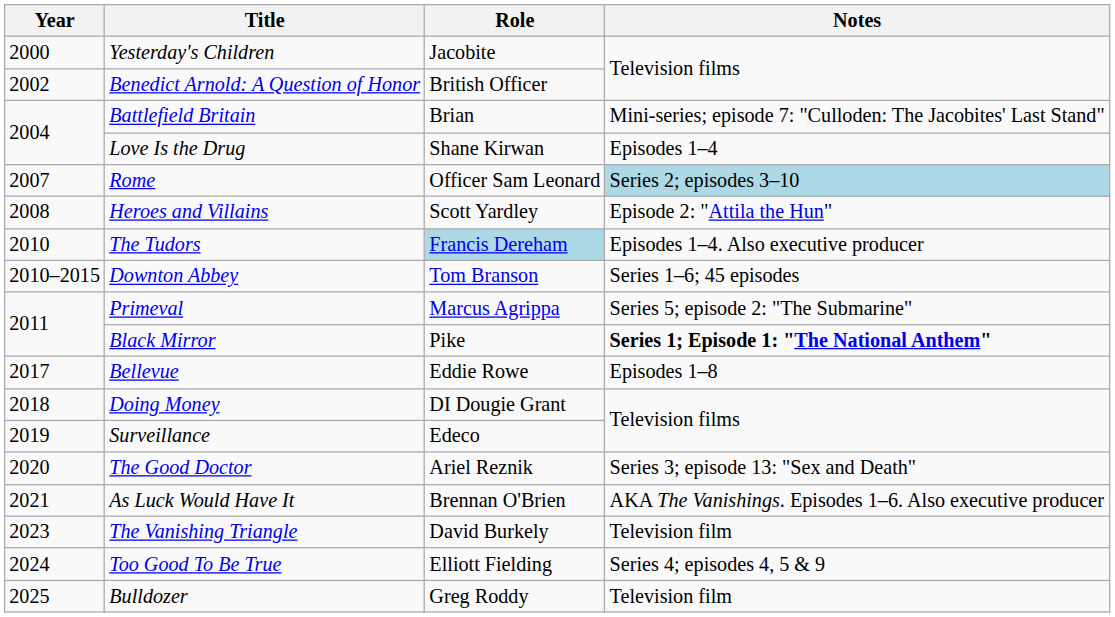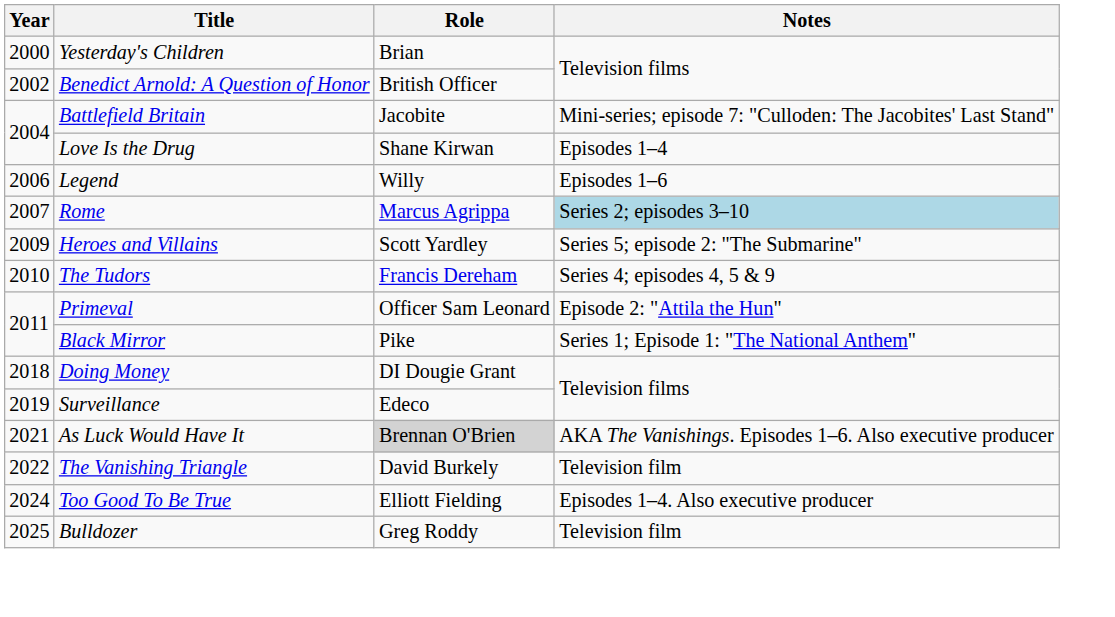Yesterday's Children | Role: Jacobite -> Brian
Battlefield Britain | Role: Brian -> Jacobite
+ row: 2006 | Legend | Willy | Episodes 1–6
Rome | Role: Officer Sam Leonard -> Marcus Agrippa
Heroes and Villains | Year: 2008 -> 2009
Heroes and Villains | Notes: Episode 2: "Attila the Hun" -> Series 5; episode 2: "The Submarine"
The Tudors | Role: lightblue background -> no background
The Tudors | Notes: Episodes 1–4. Also executive producer -> Series 4; episodes 4, 5 & 9
- row: 2010–2015 | Downton Abbey | Tom Branson | Series 1–6; 45 episodes
Primeval | Role: Marcus Agrippa -> Officer Sam Leonard
Primeval | Notes: Series 5; episode 2: "The Submarine" -> Episode 2: "Attila the Hun"
Black Mirror | Notes: bold -> normal
- row: 2017 | Bellevue | Eddie Rowe | Episodes 1–8
- row: 2020 | The Good Doctor | Ariel Reznik | Series 3; episode 13: "Sex and Death"
As Luck Would Have It | Role: no background -> lightgrey background
The Vanishing Triangle | Year: 2023 -> 2022
Too Good To Be True | Notes: Series 4; episodes 4, 5 & 9 -> Episodes 1–4. Also executive producer
